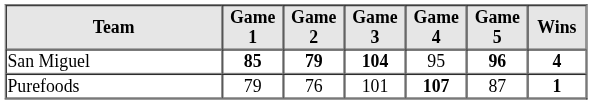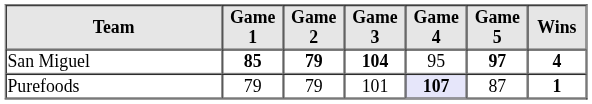San Miguel | Game 5: 96 -> 97
Purefoods | Game 2: 76 -> 79
Purefoods | Game 4: no background -> lavender background
